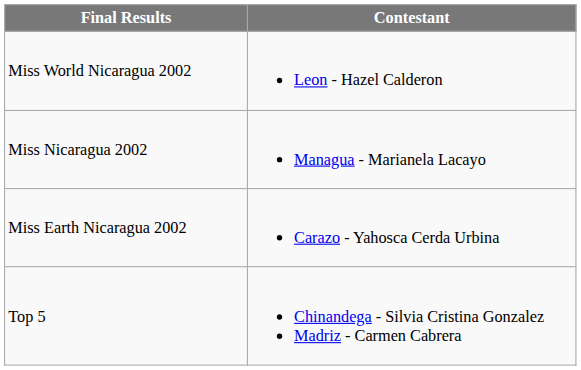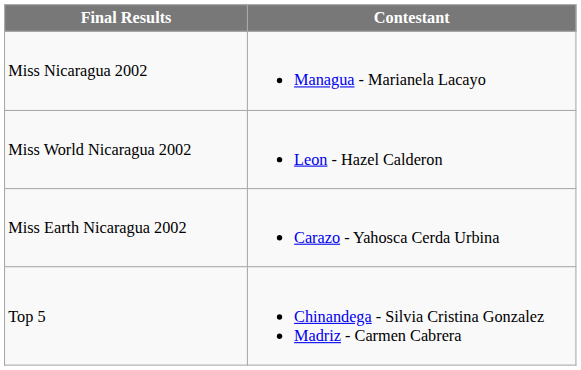rows swapped: Miss Nicaragua 2002 <-> Miss World Nicaragua 2002
